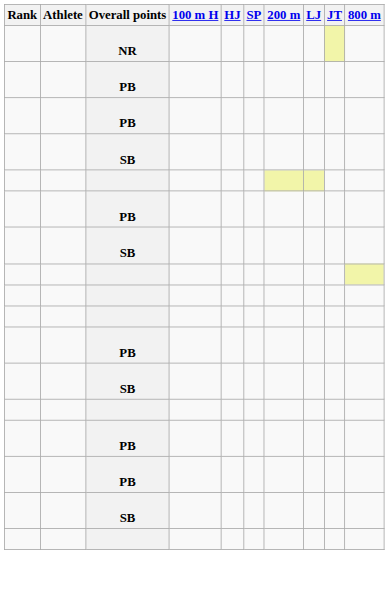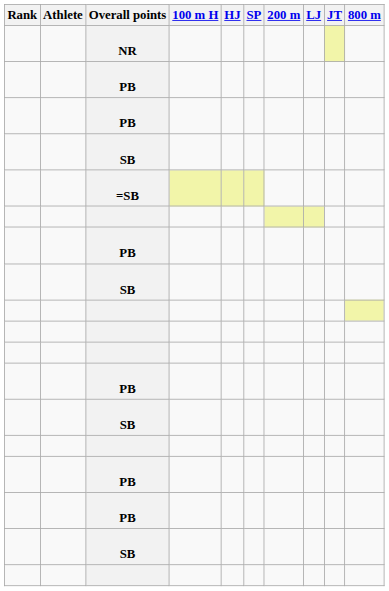+ row: =SB
